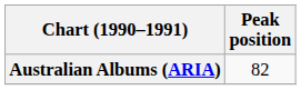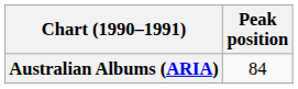Australian Albums (ARIA) | Peak position: 82 -> 84
